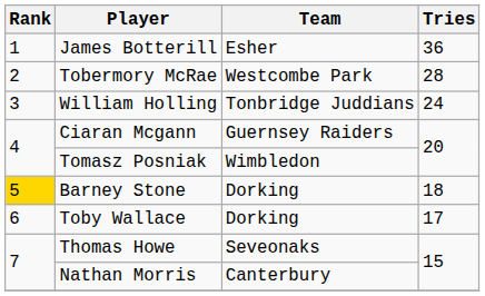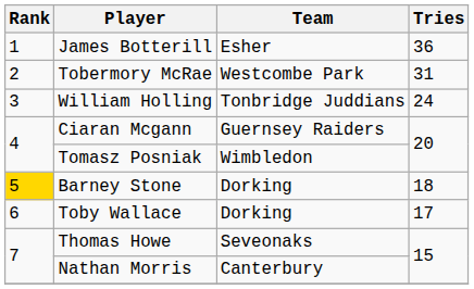Tobermory McRae | Tries: 28 -> 31
